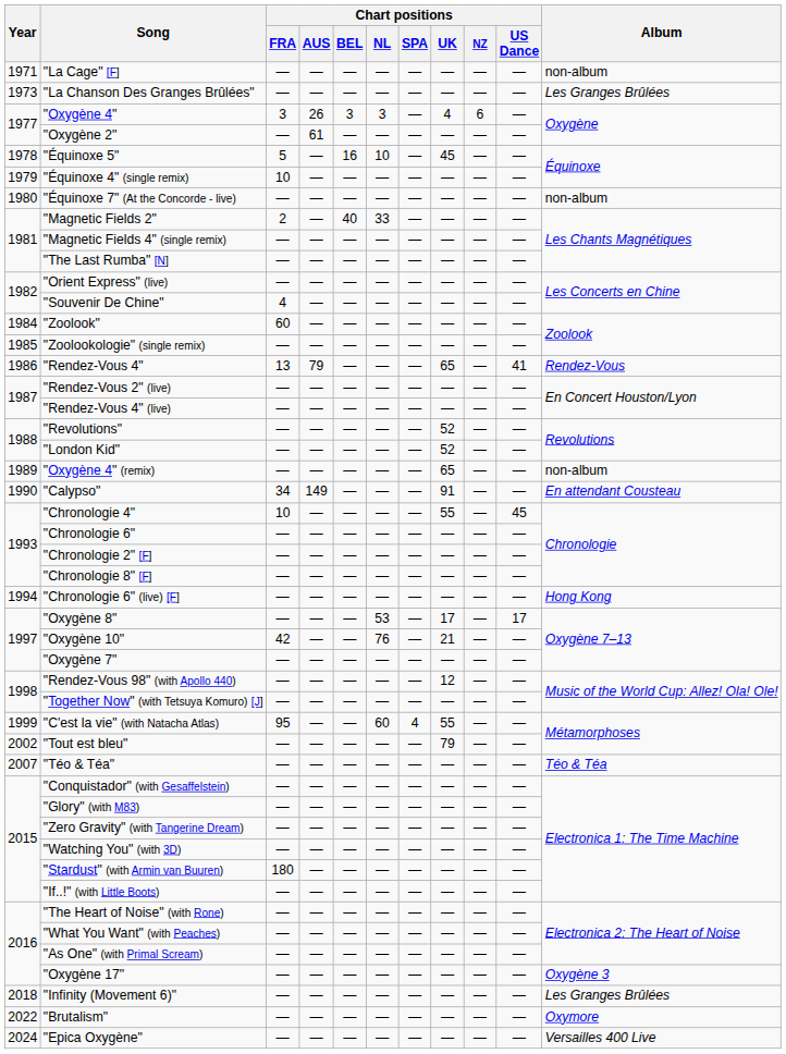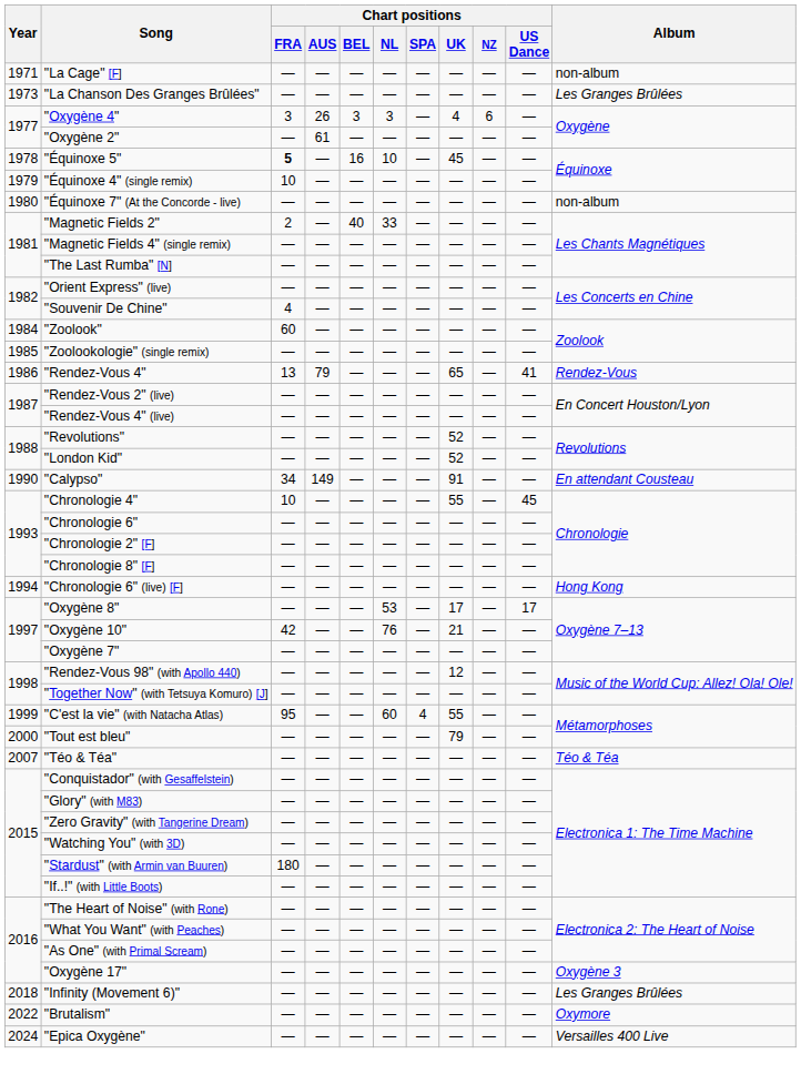"Équinoxe 5" | Chart positions / FRA: normal -> bold
- row: 1989 | "Oxygène 4" (remix) | — | — | — | — | — | 65 | — | — | non-album
"Tout est bleu" | Year: 2002 -> 2000
